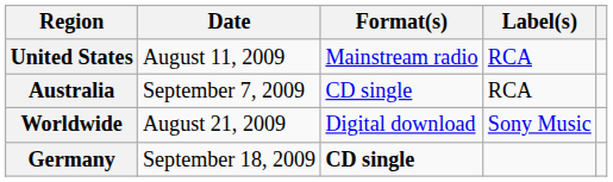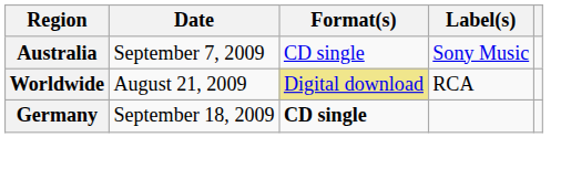- row: United States | August 11, 2009 | Mainstream radio | RCA
Australia | Label(s): RCA -> Sony Music
Worldwide | Format(s): no background -> khaki background
Worldwide | Label(s): Sony Music -> RCA
